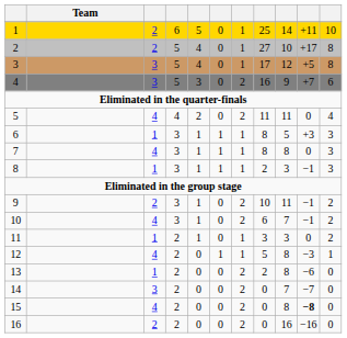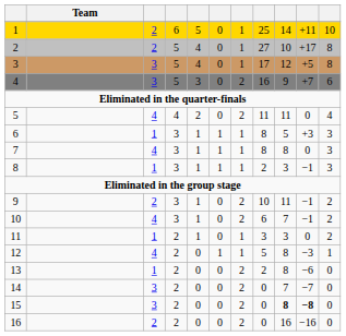15 | column 3: 4 -> 3
15 | column 9: normal -> bold
